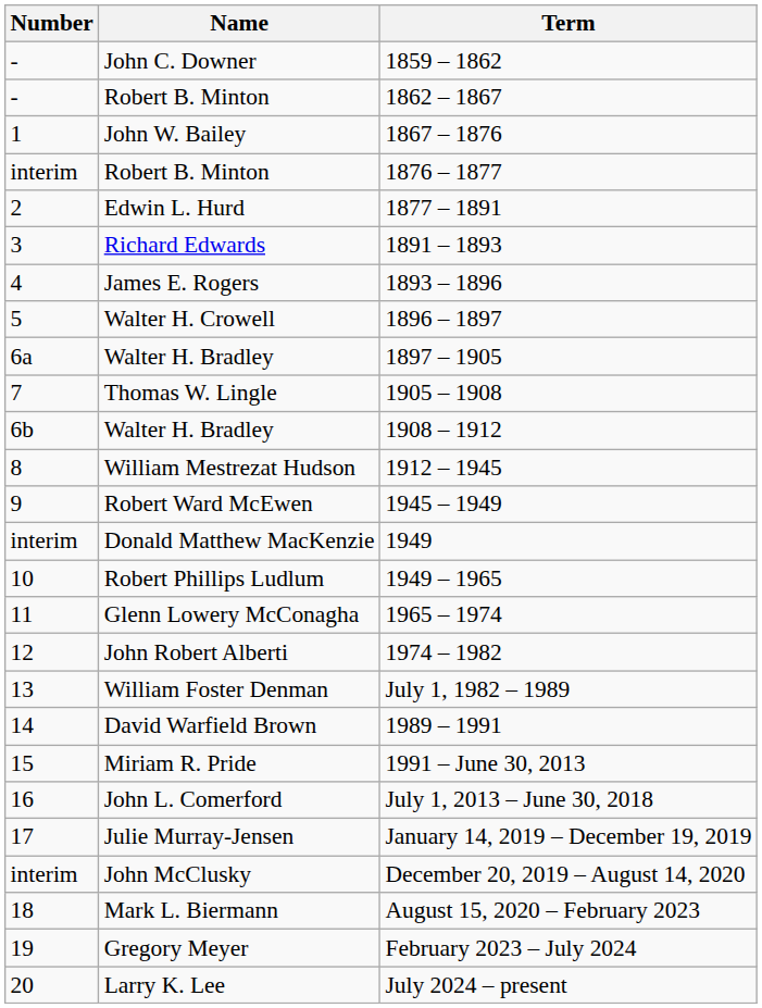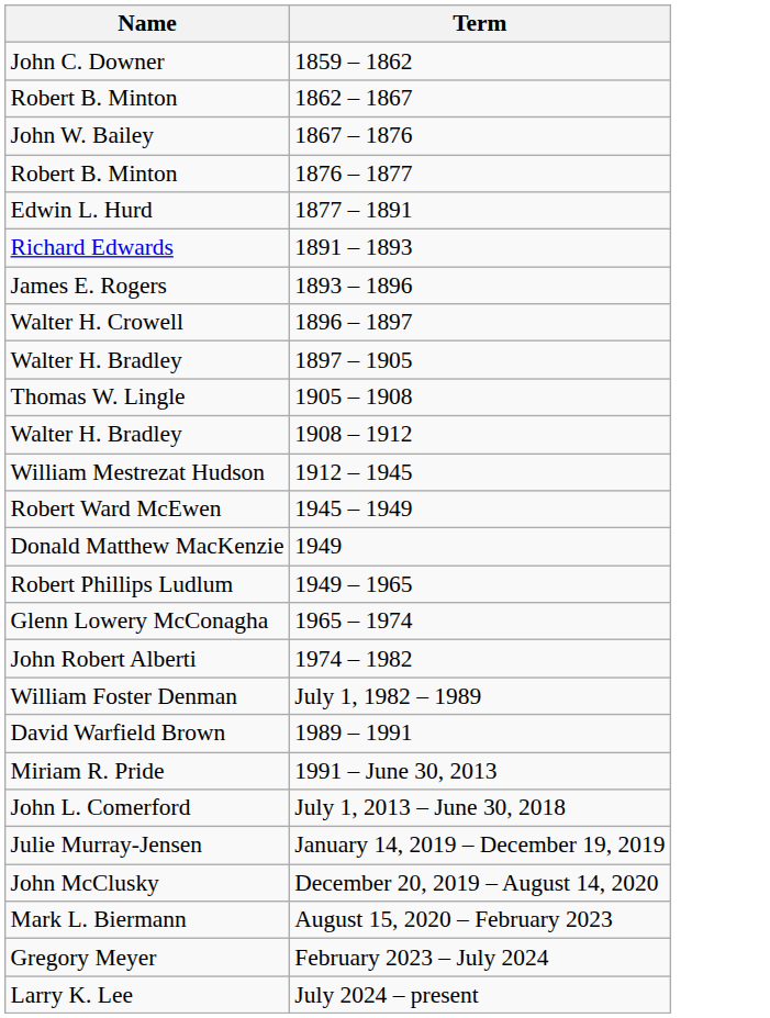- column: Number | - | - | 1 | interim | 2 | 3 | 4 | 5 | 6a | 7 | 6b | 8 | 9 | interim | 10 | 11 | 12 | 13 | 14 | 15 | 16 | 17 | interim | 18 | 19 | 20
